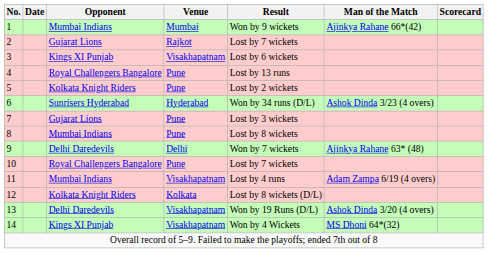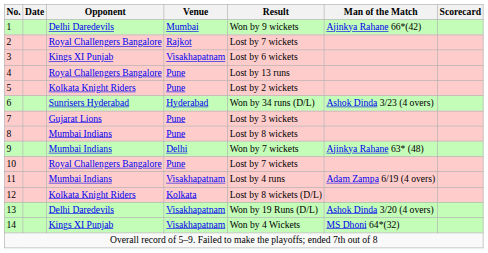1 | Opponent: Mumbai Indians -> Delhi Daredevils
2 | Opponent: Gujarat Lions -> Royal Challengers Bangalore
9 | Opponent: Delhi Daredevils -> Mumbai Indians
